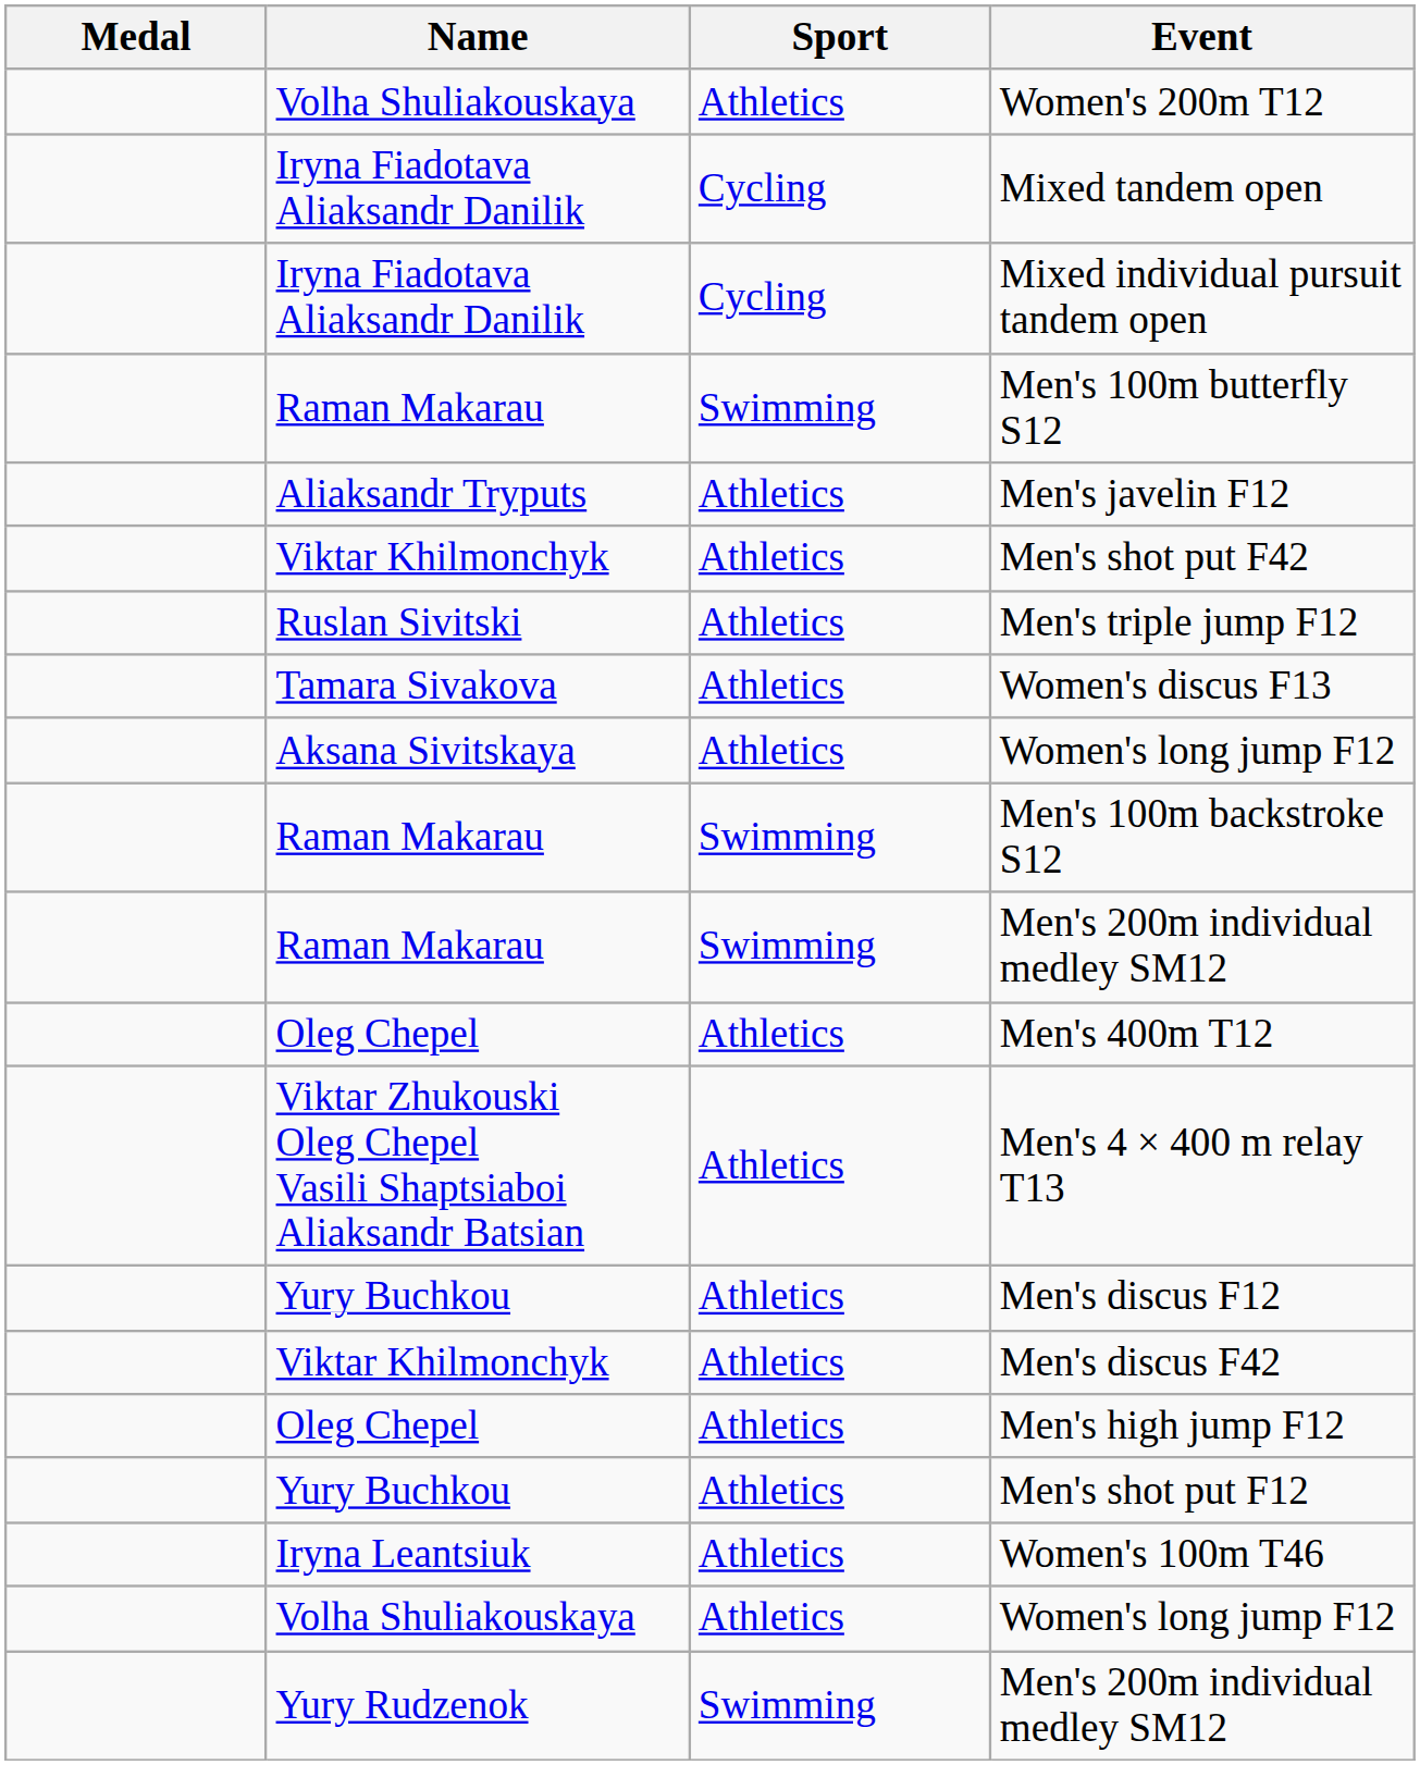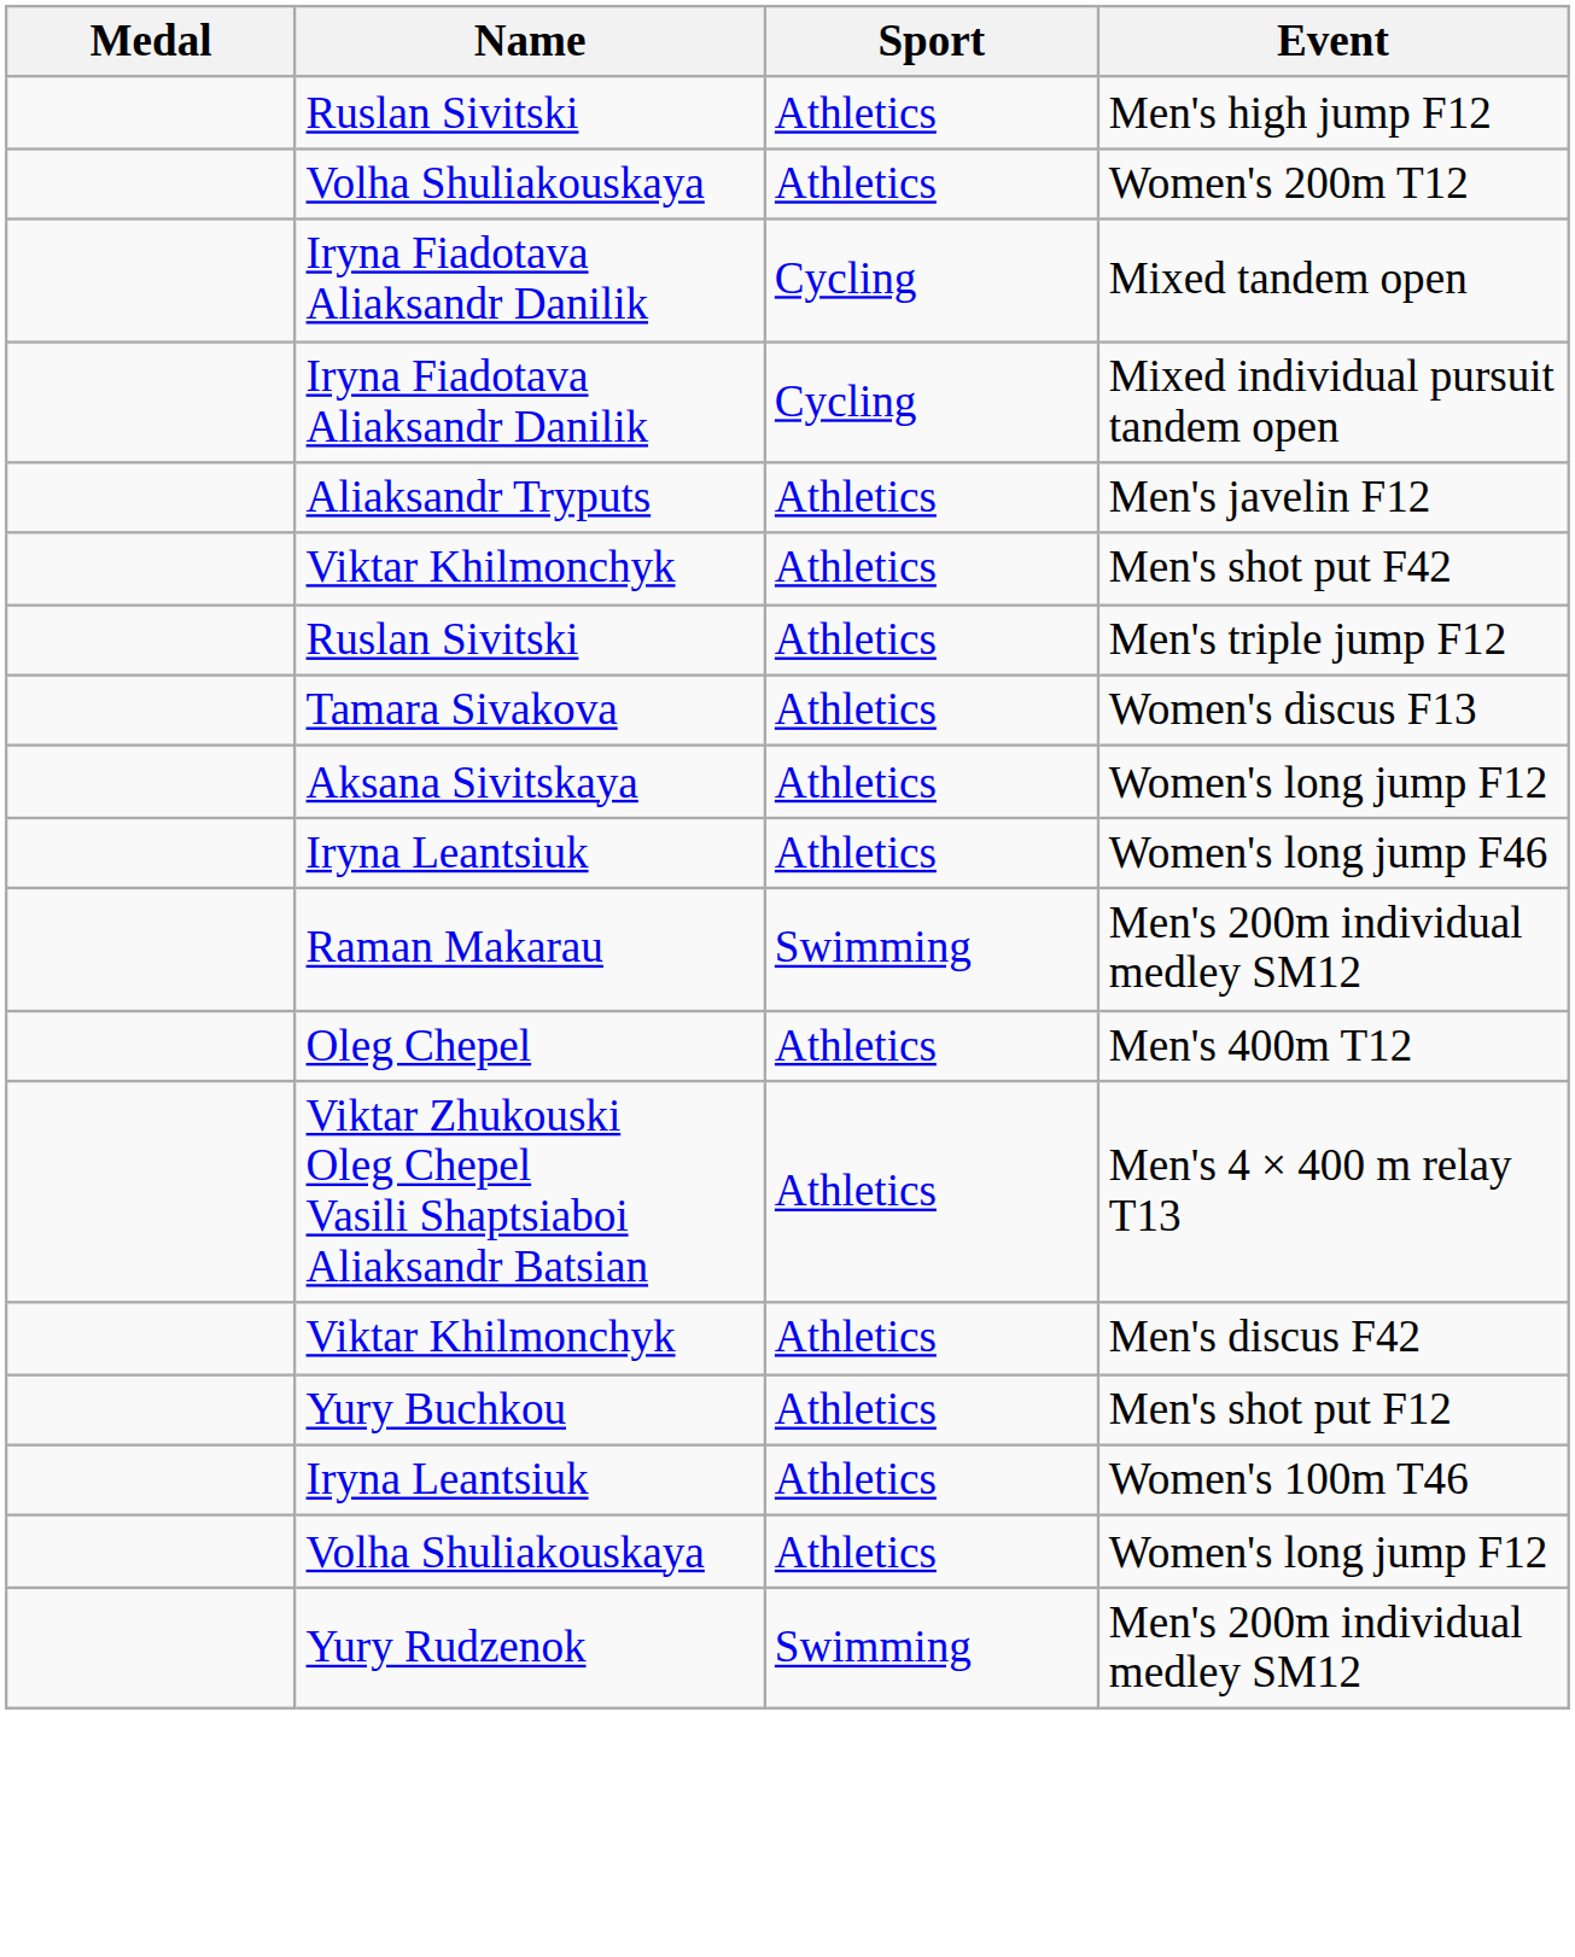+ row: Ruslan Sivitski | Athletics | Men's high jump F12
- row: Raman Makarau | Swimming | Men's 100m butterfly S12
+ row: Iryna Leantsiuk | Athletics | Women's long jump F46
- row: Raman Makarau | Swimming | Men's 100m backstroke S12
- row: Yury Buchkou | Athletics | Men's discus F12
- row: Oleg Chepel | Athletics | Men's high jump F12
